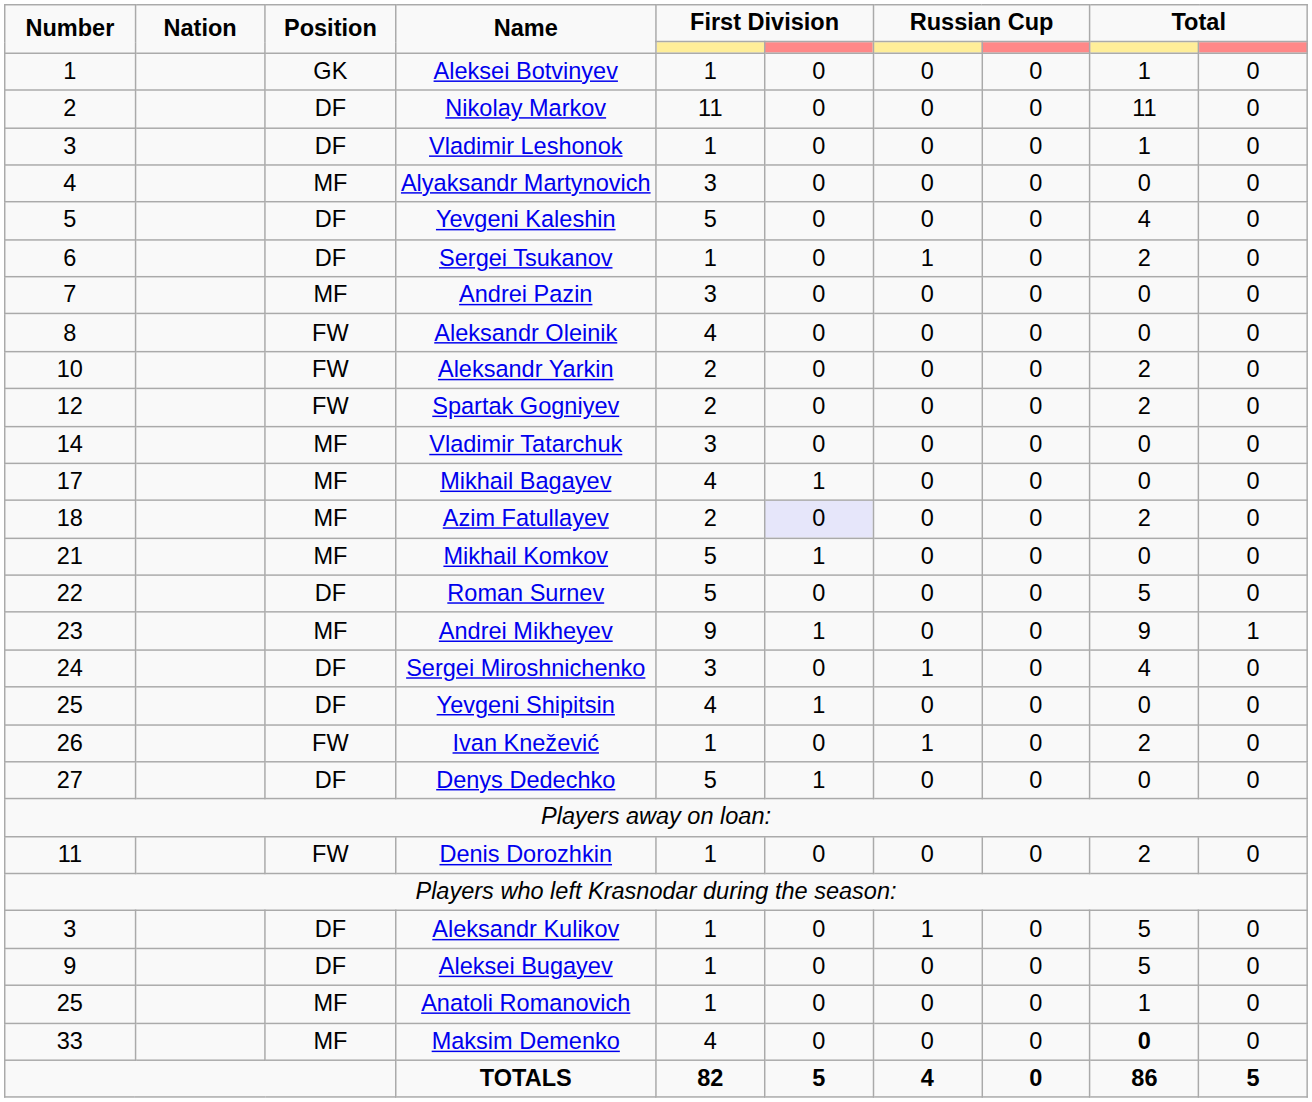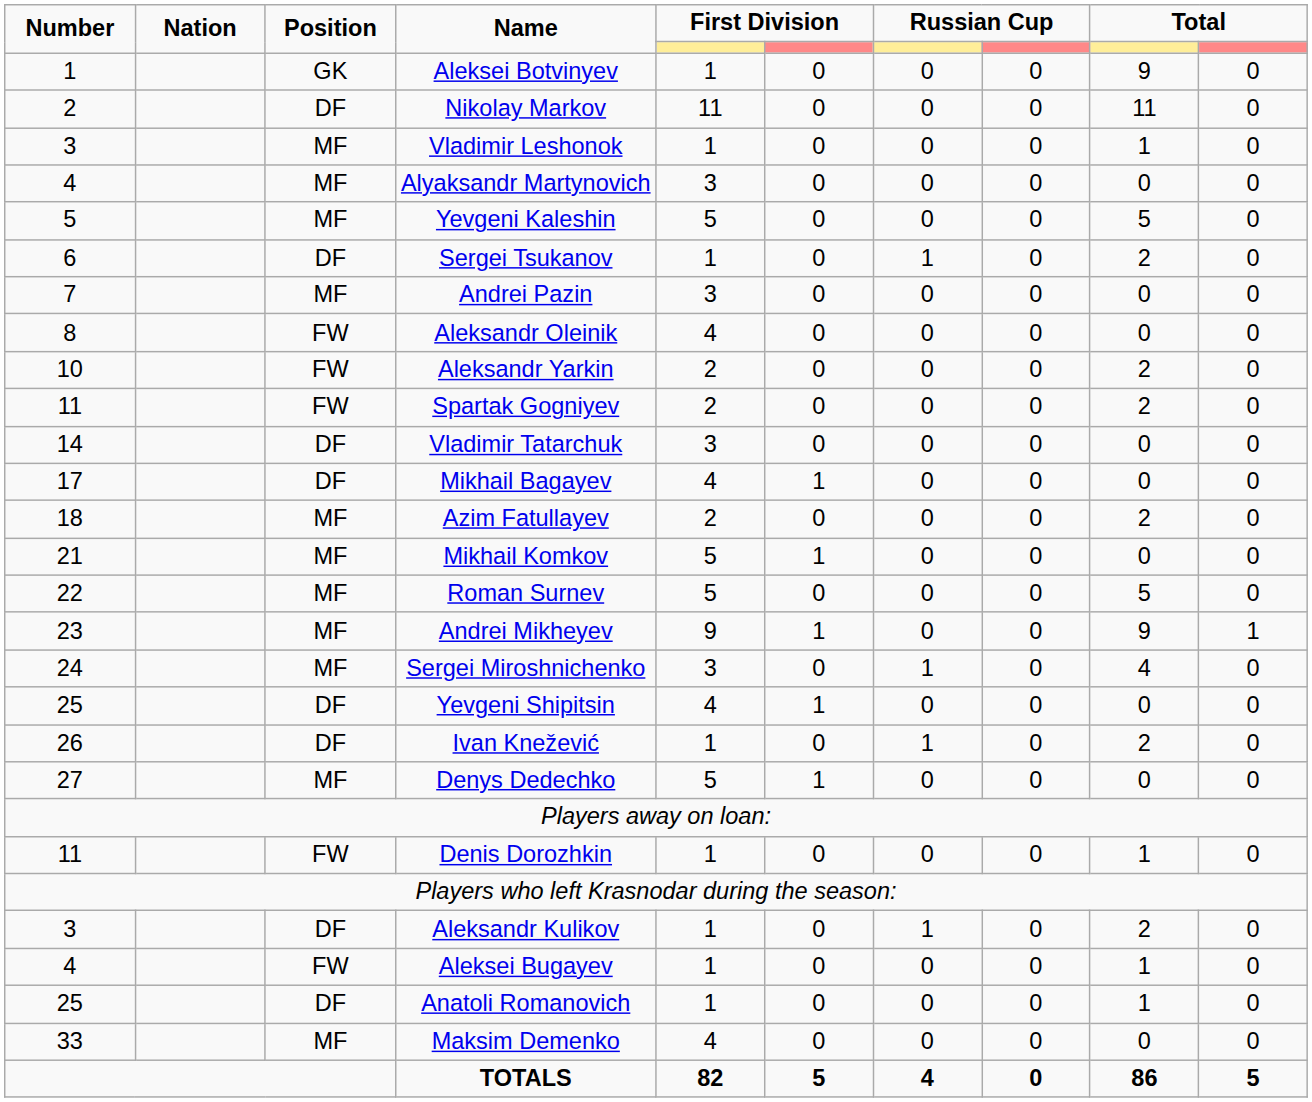Aleksei Botvinyev | column 9: 1 -> 9
Vladimir Leshonok | Position: DF -> MF
Yevgeni Kaleshin | Position: DF -> MF
Yevgeni Kaleshin | column 9: 4 -> 5
Spartak Gogniyev | Number: 12 -> 11
Vladimir Tatarchuk | Position: MF -> DF
Mikhail Bagayev | Position: MF -> DF
Azim Fatullayev | column 6: lavender background -> no background
Roman Surnev | Position: DF -> MF
Sergei Miroshnichenko | Position: DF -> MF
Ivan Knežević | Position: FW -> DF
Denys Dedechko | Position: DF -> MF
Denis Dorozhkin | column 9: 2 -> 1
Aleksandr Kulikov | column 9: 5 -> 2
Aleksei Bugayev | Number: 9 -> 4
Aleksei Bugayev | Position: DF -> FW
Aleksei Bugayev | column 9: 5 -> 1
Anatoli Romanovich | Position: MF -> DF
Maksim Demenko | column 9: bold -> normal
